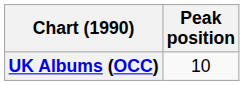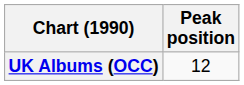UK Albums (OCC) | Peak position: 10 -> 12
